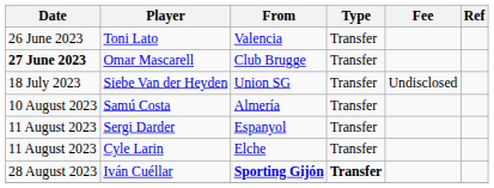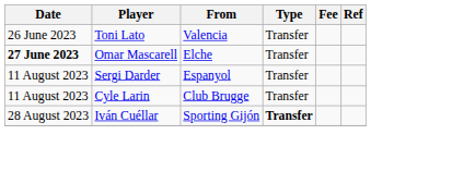Omar Mascarell | From: Club Brugge -> Elche
- row: 18 July 2023 | Siebe Van der Heyden | Union SG | Transfer | Undisclosed
- row: 10 August 2023 | Samú Costa | Almería | Transfer
Cyle Larin | From: Elche -> Club Brugge
Iván Cuéllar | From: bold -> normal
